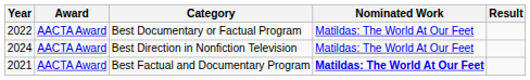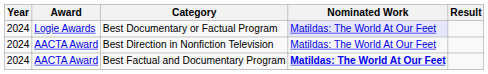Best Documentary or Factual Program | Year: 2022 -> 2024
Best Documentary or Factual Program | Award: AACTA Award -> Logie Awards
Best Documentary or Factual Program | Nominated Work: no background -> lavender background
Best Factual and Documentary Program | Year: 2021 -> 2024
